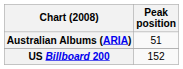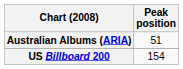US Billboard 200 | Peak position: 152 -> 154
